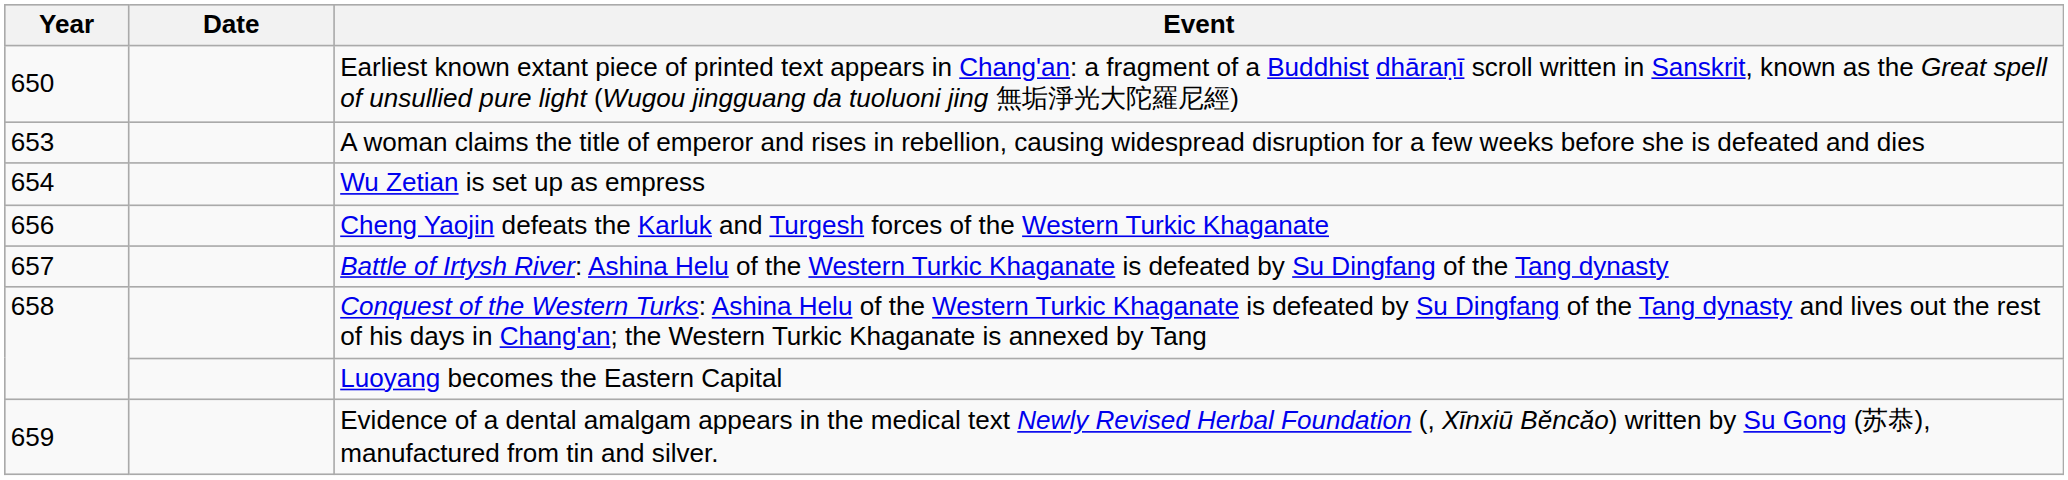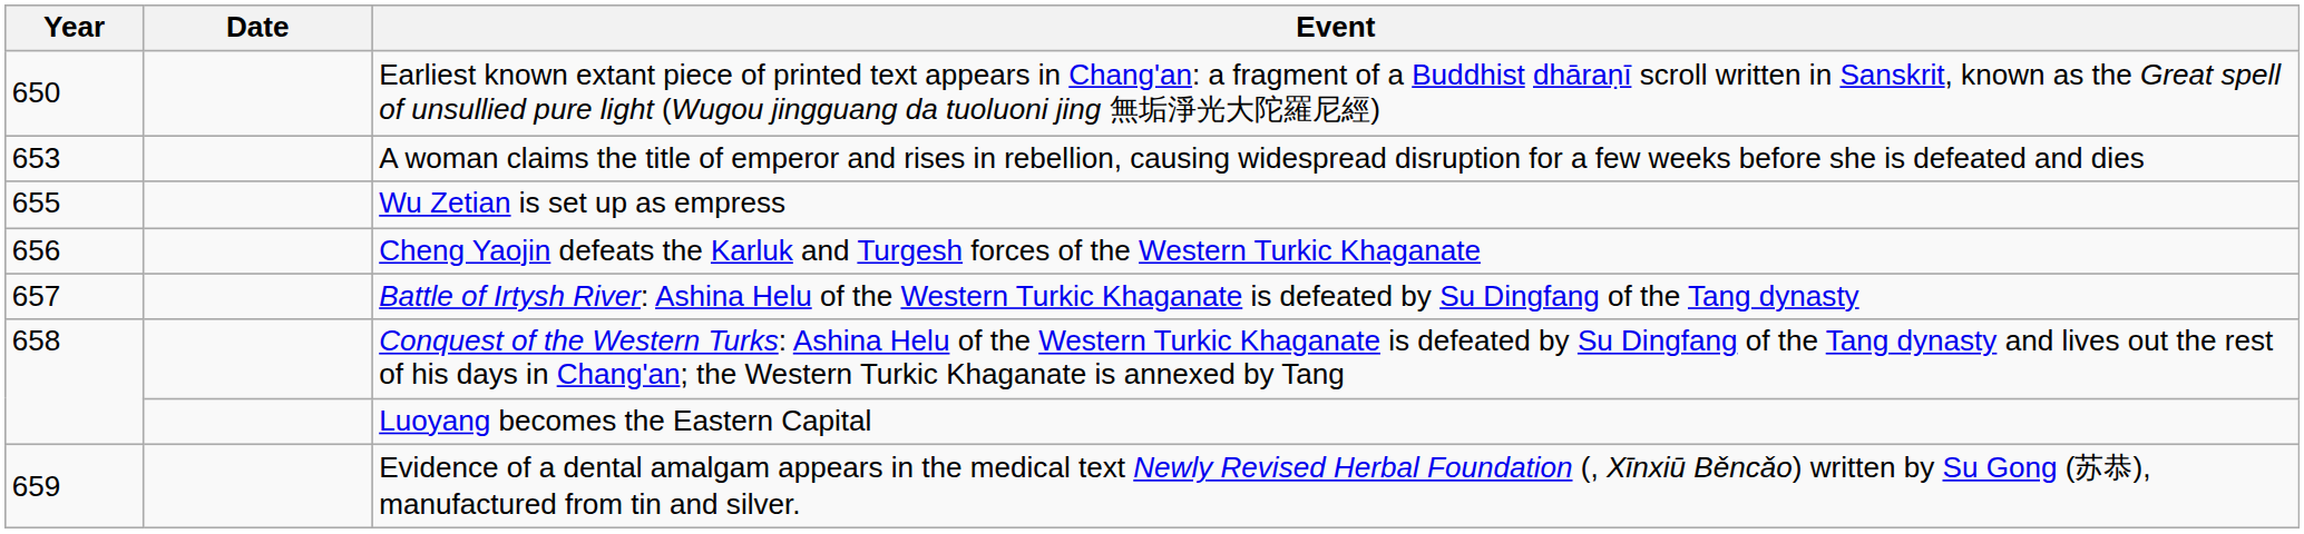Wu Zetian is set up as empress | Year: 654 -> 655
